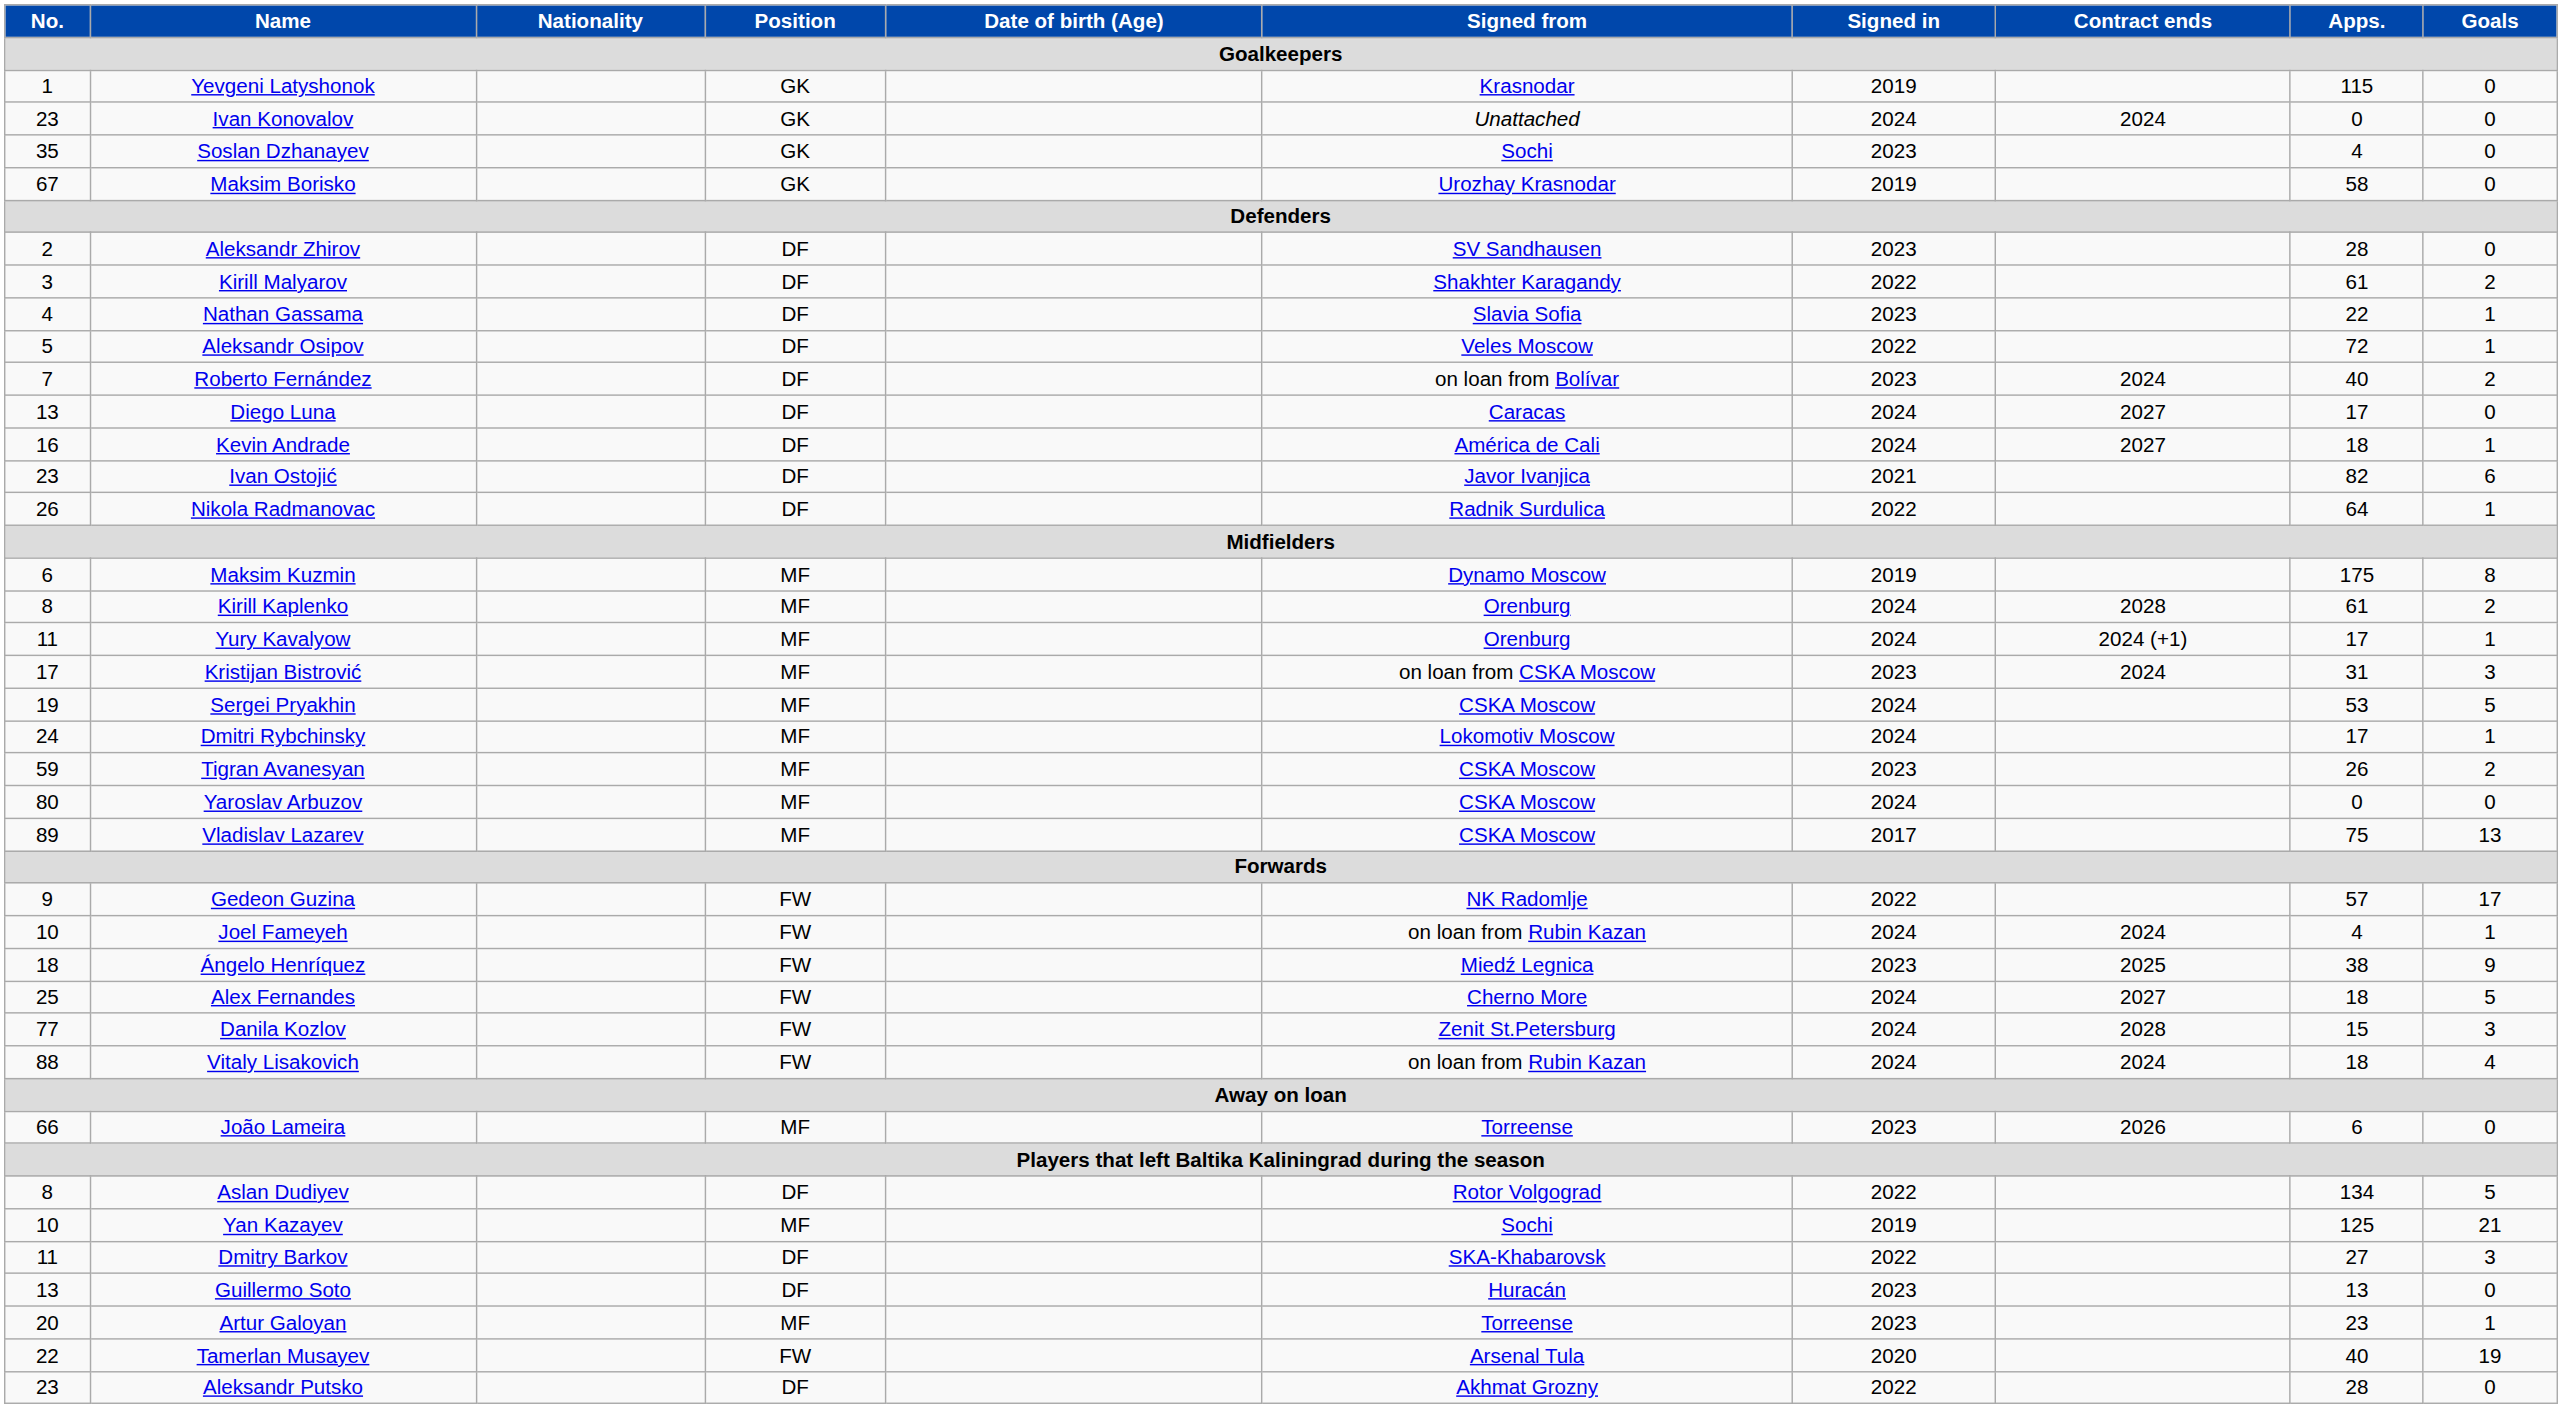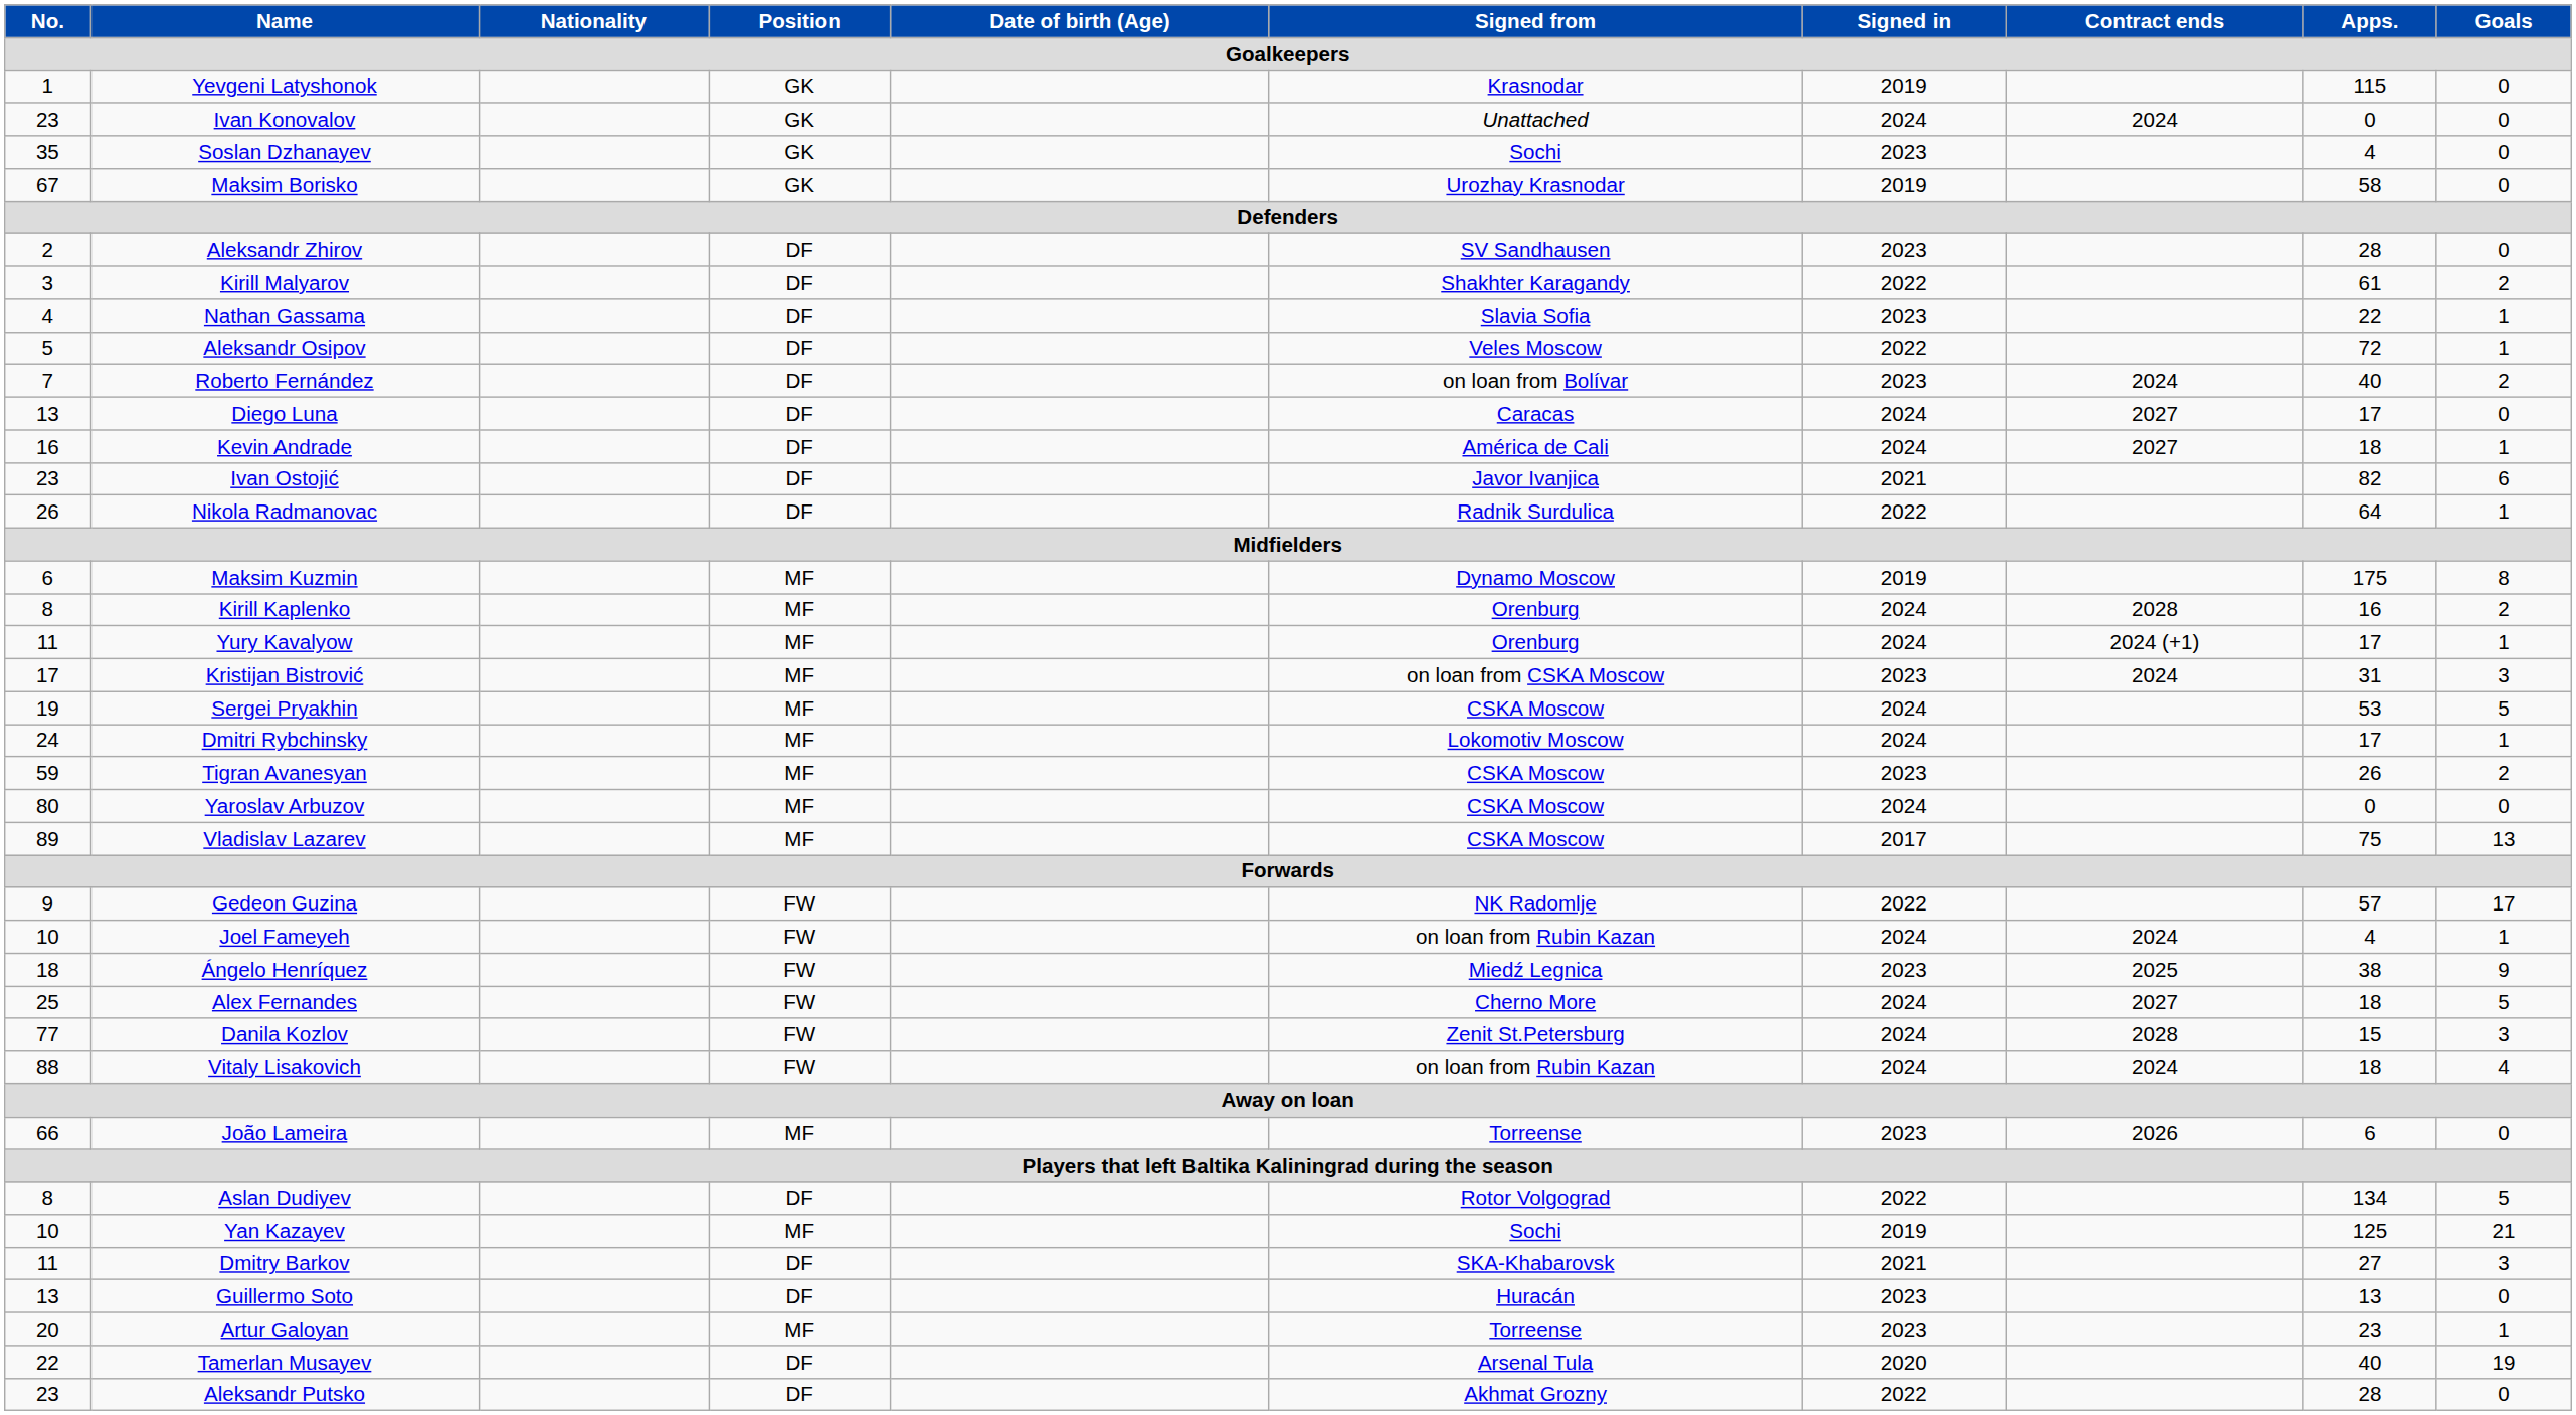Kirill Kaplenko | Apps.: 61 -> 16
Dmitry Barkov | Signed in: 2022 -> 2021
Tamerlan Musayev | Position: FW -> DF
